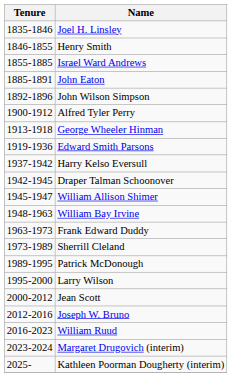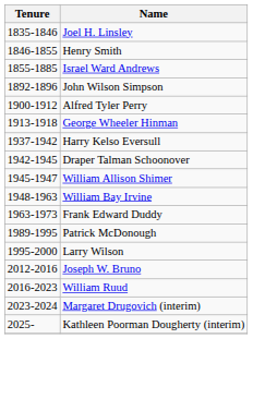- row: 1885-1891 | John Eaton
- row: 1919-1936 | Edward Smith Parsons
- row: 1973-1989 | Sherrill Cleland
- row: 2000-2012 | Jean Scott
